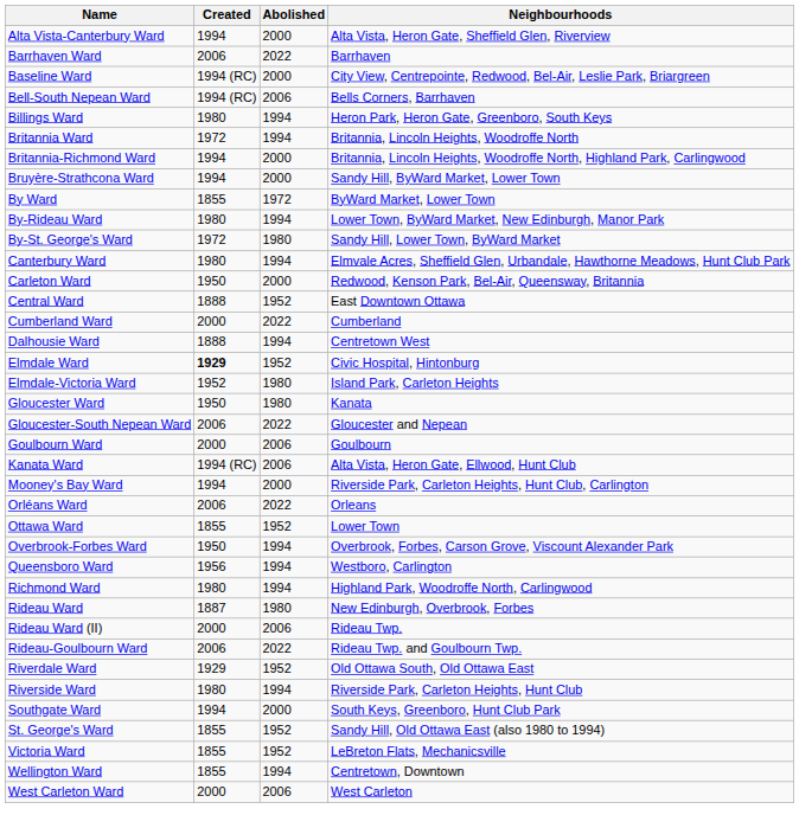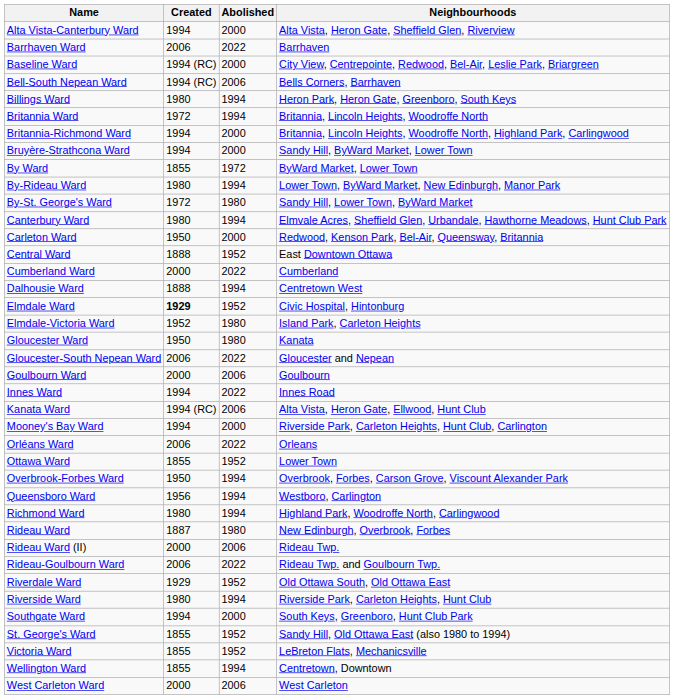+ row: Innes Ward | 1994 | 2022 | Innes Road
